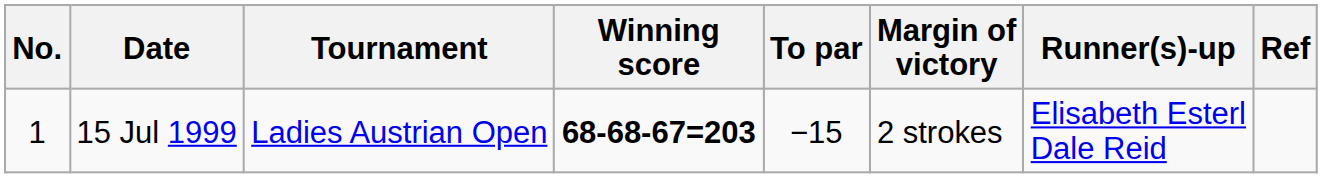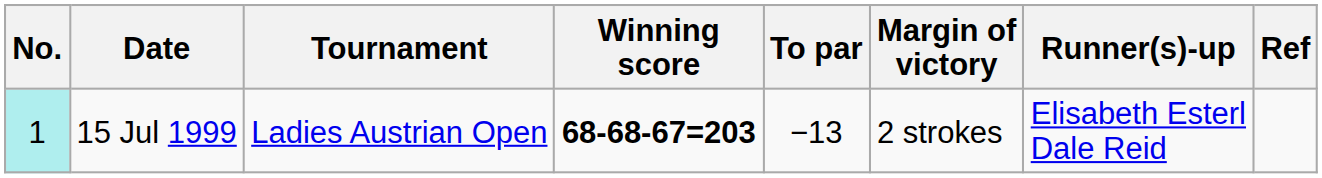15 Jul 1999 | No.: no background -> paleturquoise background
15 Jul 1999 | To par: −15 -> −13
